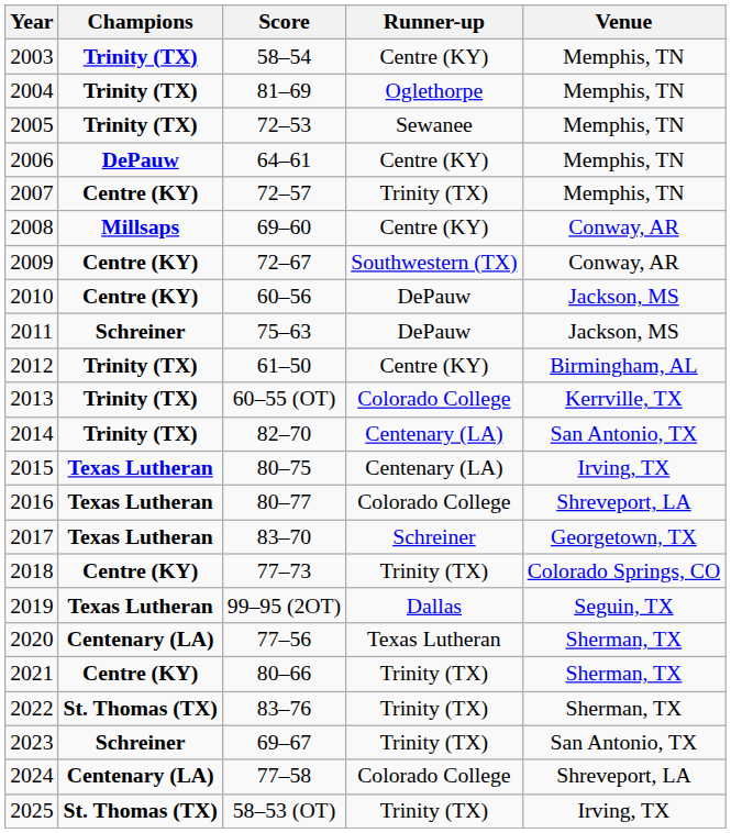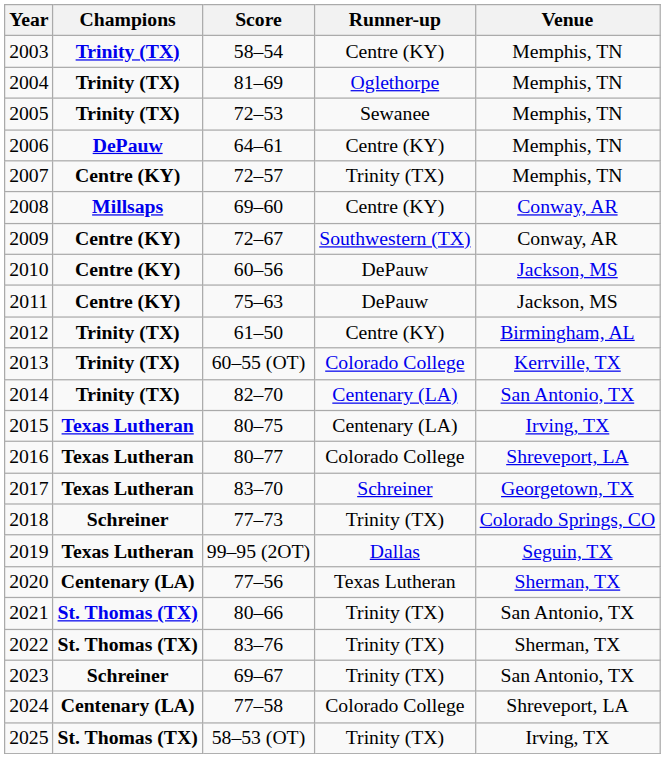2011 | Champions: Schreiner -> Centre (KY)
2018 | Champions: Centre (KY) -> Schreiner
2021 | Champions: Centre (KY) -> St. Thomas (TX)
2021 | Venue: Sherman, TX -> San Antonio, TX
